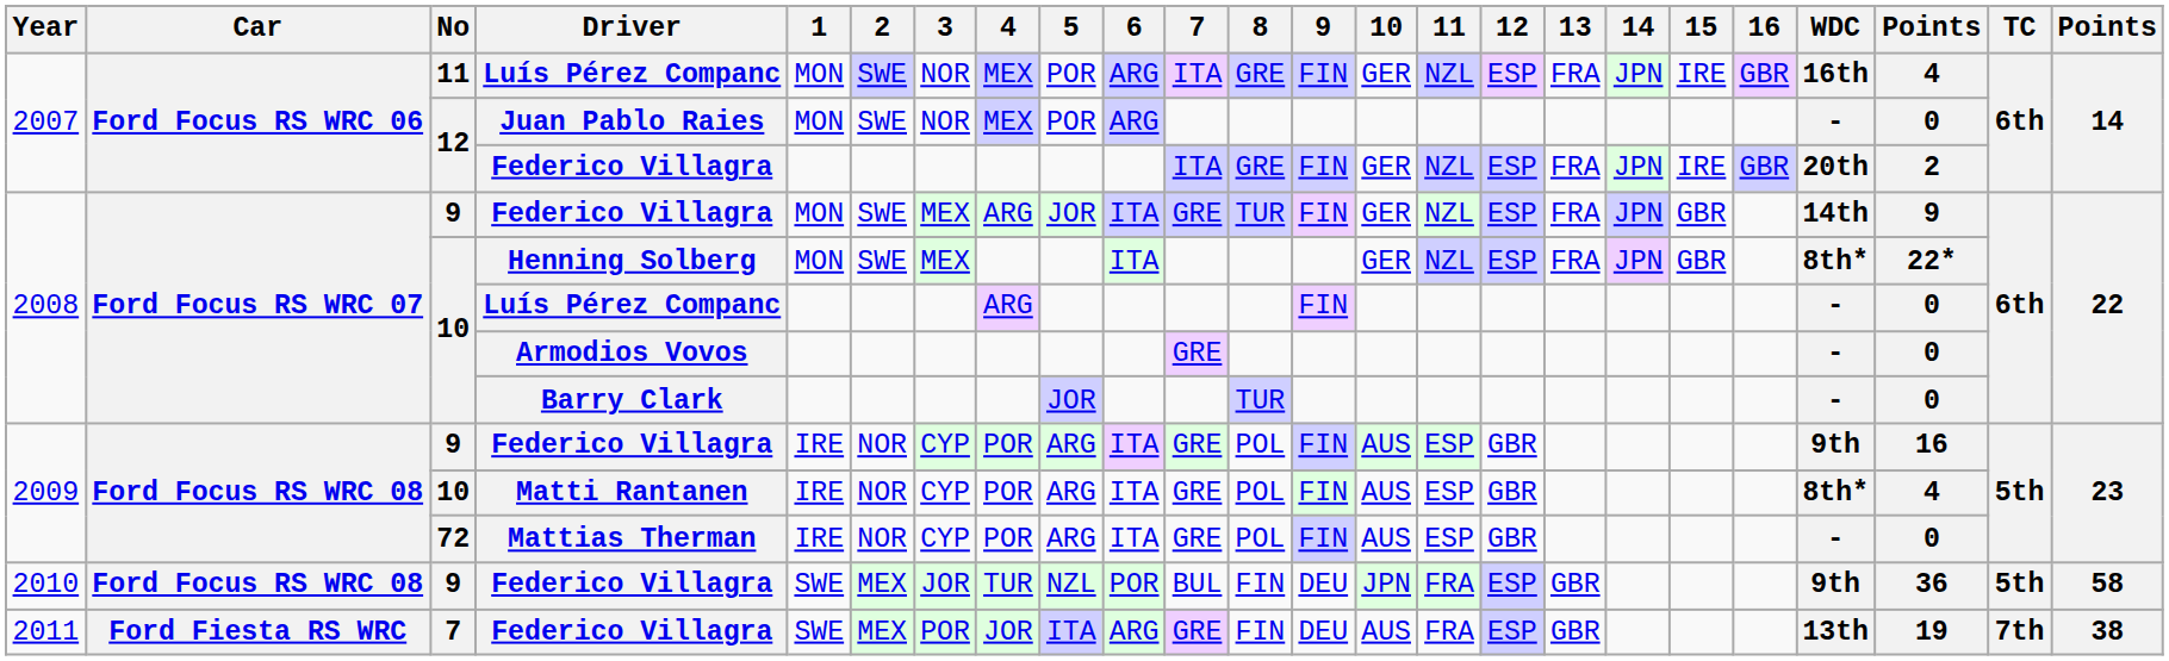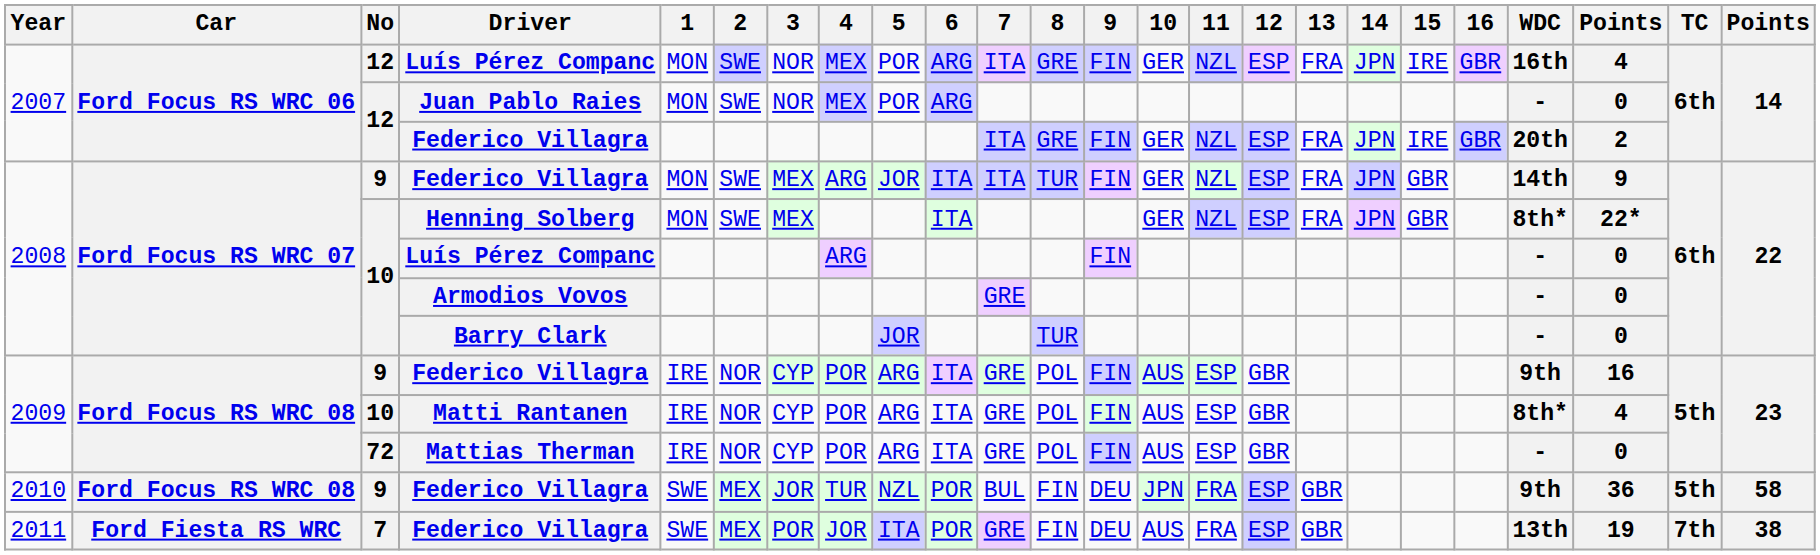2007 / Luís Pérez Companc | No: 11 -> 12
2008 / Federico Villagra | 7: GRE -> ITA
2011 / Federico Villagra | 6: ARG -> POR
